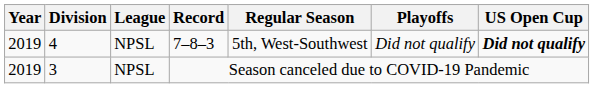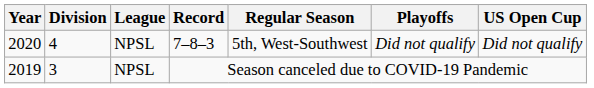7–8–3 | Year: 2019 -> 2020
7–8–3 | US Open Cup: bold -> normal
